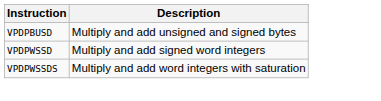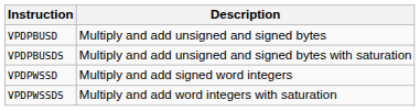+ row: VPDPBUSDS | Multiply and add unsigned and signed bytes with saturation
